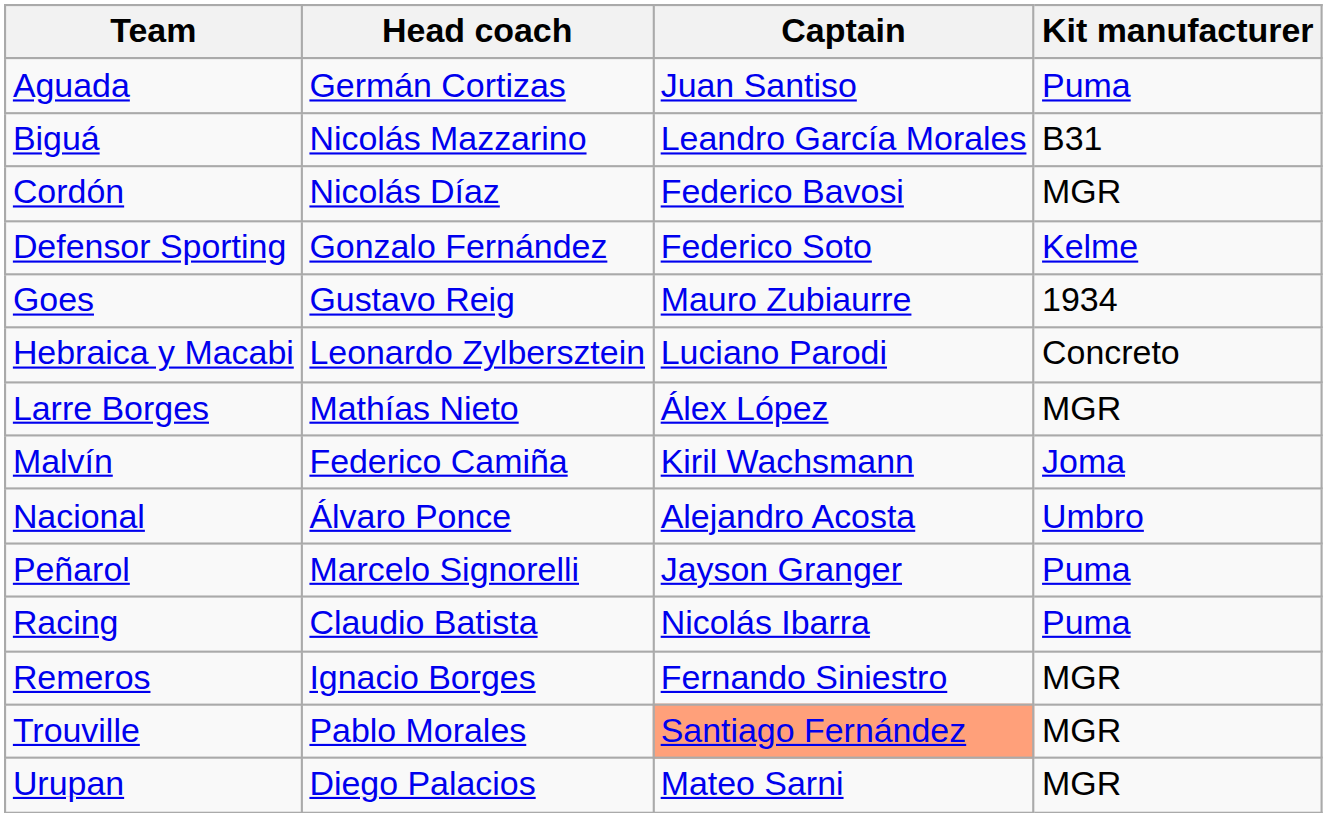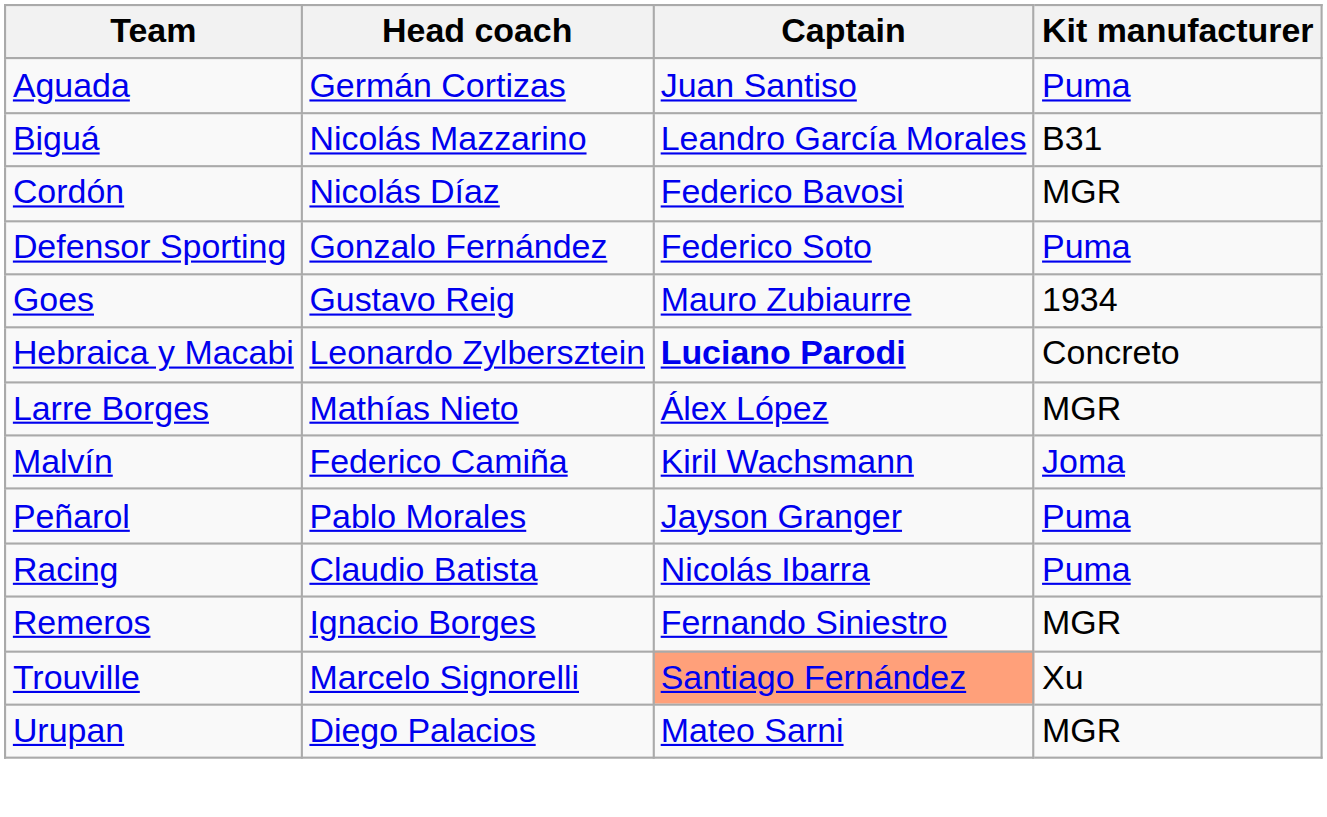Defensor Sporting | Kit manufacturer: Kelme -> Puma
Hebraica y Macabi | Captain: normal -> bold
- row: Nacional | Álvaro Ponce | Alejandro Acosta | Umbro
Peñarol | Head coach: Marcelo Signorelli -> Pablo Morales
Trouville | Head coach: Pablo Morales -> Marcelo Signorelli
Trouville | Kit manufacturer: MGR -> Xu
